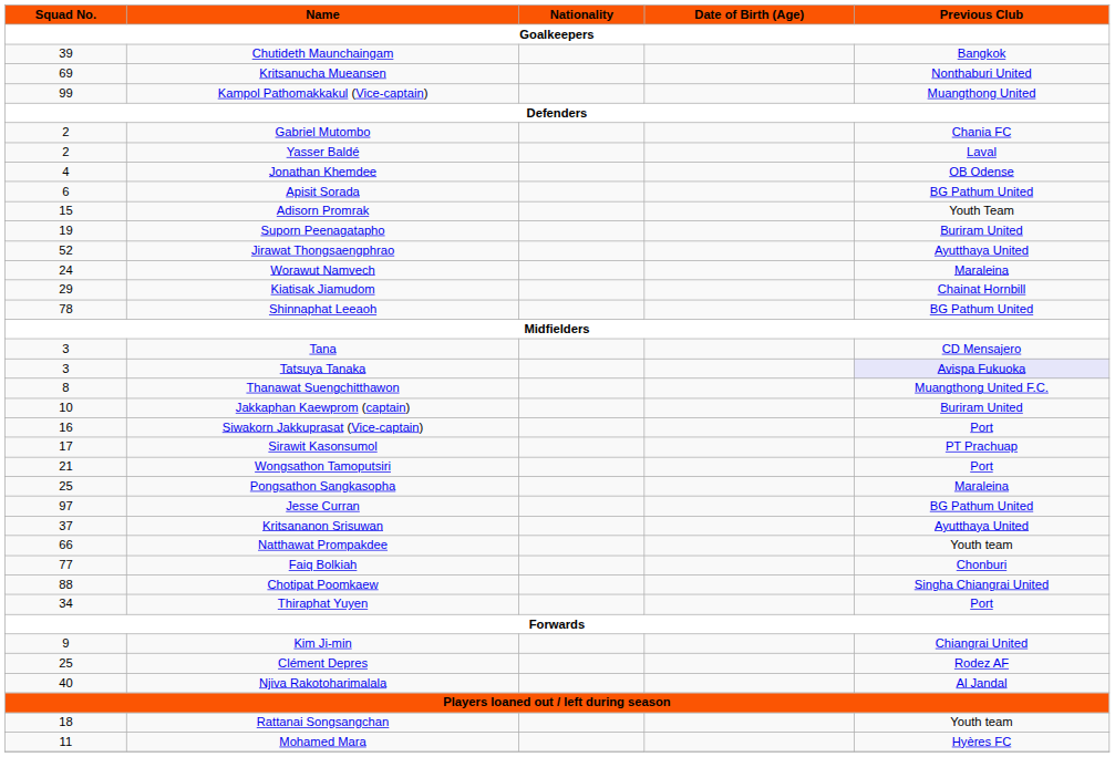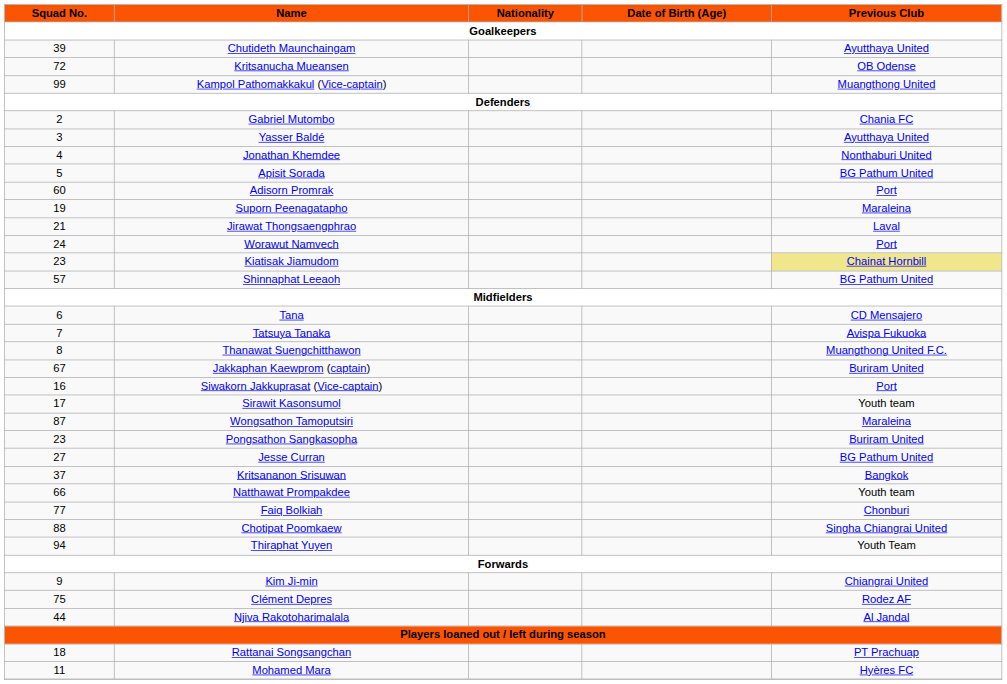Chutideth Maunchaingam | Previous Club: Bangkok -> Ayutthaya United
Kritsanucha Mueansen | Squad No.: 69 -> 72
Kritsanucha Mueansen | Previous Club: Nonthaburi United -> OB Odense
Yasser Baldé | Squad No.: 2 -> 3
Yasser Baldé | Previous Club: Laval -> Ayutthaya United
Jonathan Khemdee | Previous Club: OB Odense -> Nonthaburi United
Apisit Sorada | Squad No.: 6 -> 5
Adisorn Promrak | Squad No.: 15 -> 60
Adisorn Promrak | Previous Club: Youth Team -> Port
Suporn Peenagatapho | Previous Club: Buriram United -> Maraleina
Jirawat Thongsaengphrao | Squad No.: 52 -> 21
Jirawat Thongsaengphrao | Previous Club: Ayutthaya United -> Laval
Worawut Namvech | Previous Club: Maraleina -> Port
Kiatisak Jiamudom | Squad No.: 29 -> 23
Kiatisak Jiamudom | Previous Club: no background -> khaki background
Shinnaphat Leeaoh | Squad No.: 78 -> 57
Tana | Squad No.: 3 -> 6
Tatsuya Tanaka | Squad No.: 3 -> 7
Tatsuya Tanaka | Previous Club: lavender background -> no background
Jakkaphan Kaewprom (captain) | Squad No.: 10 -> 67
Sirawit Kasonsumol | Previous Club: PT Prachuap -> Youth team
Wongsathon Tamoputsiri | Squad No.: 21 -> 87
Wongsathon Tamoputsiri | Previous Club: Port -> Maraleina
Pongsathon Sangkasopha | Squad No.: 25 -> 23
Pongsathon Sangkasopha | Previous Club: Maraleina -> Buriram United
Jesse Curran | Squad No.: 97 -> 27
Kritsananon Srisuwan | Previous Club: Ayutthaya United -> Bangkok
Thiraphat Yuyen | Squad No.: 34 -> 94
Thiraphat Yuyen | Previous Club: Port -> Youth Team
Clément Depres | Squad No.: 25 -> 75
Njiva Rakotoharimalala | Squad No.: 40 -> 44
Rattanai Songsangchan | Previous Club: Youth team -> PT Prachuap
